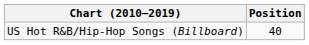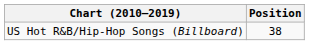US Hot R&B/Hip-Hop Songs (Billboard) | Position: 40 -> 38
